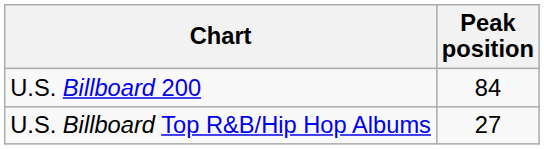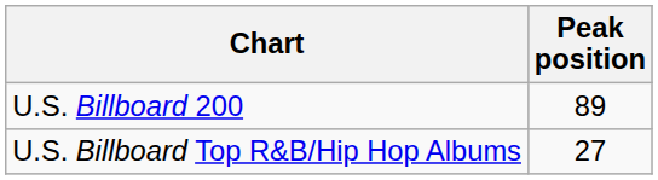U.S. Billboard 200 | Peak position: 84 -> 89
